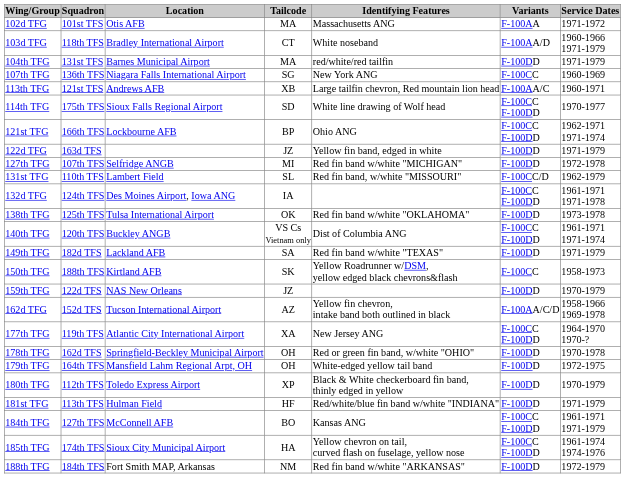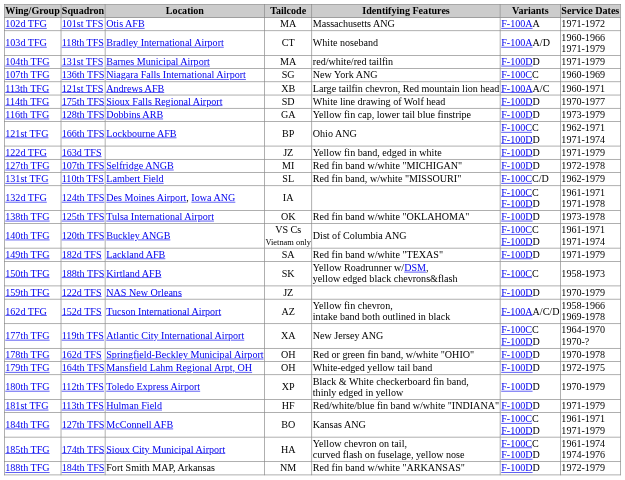114th TFG | Variants: F-100CC F-100DD -> F-100DD
+ row: 116th TFG | 128th TFS | Dobbins ARB | GA | Yellow fin cap, lower tail blue finstripe | F-100DD | 1973-1979
